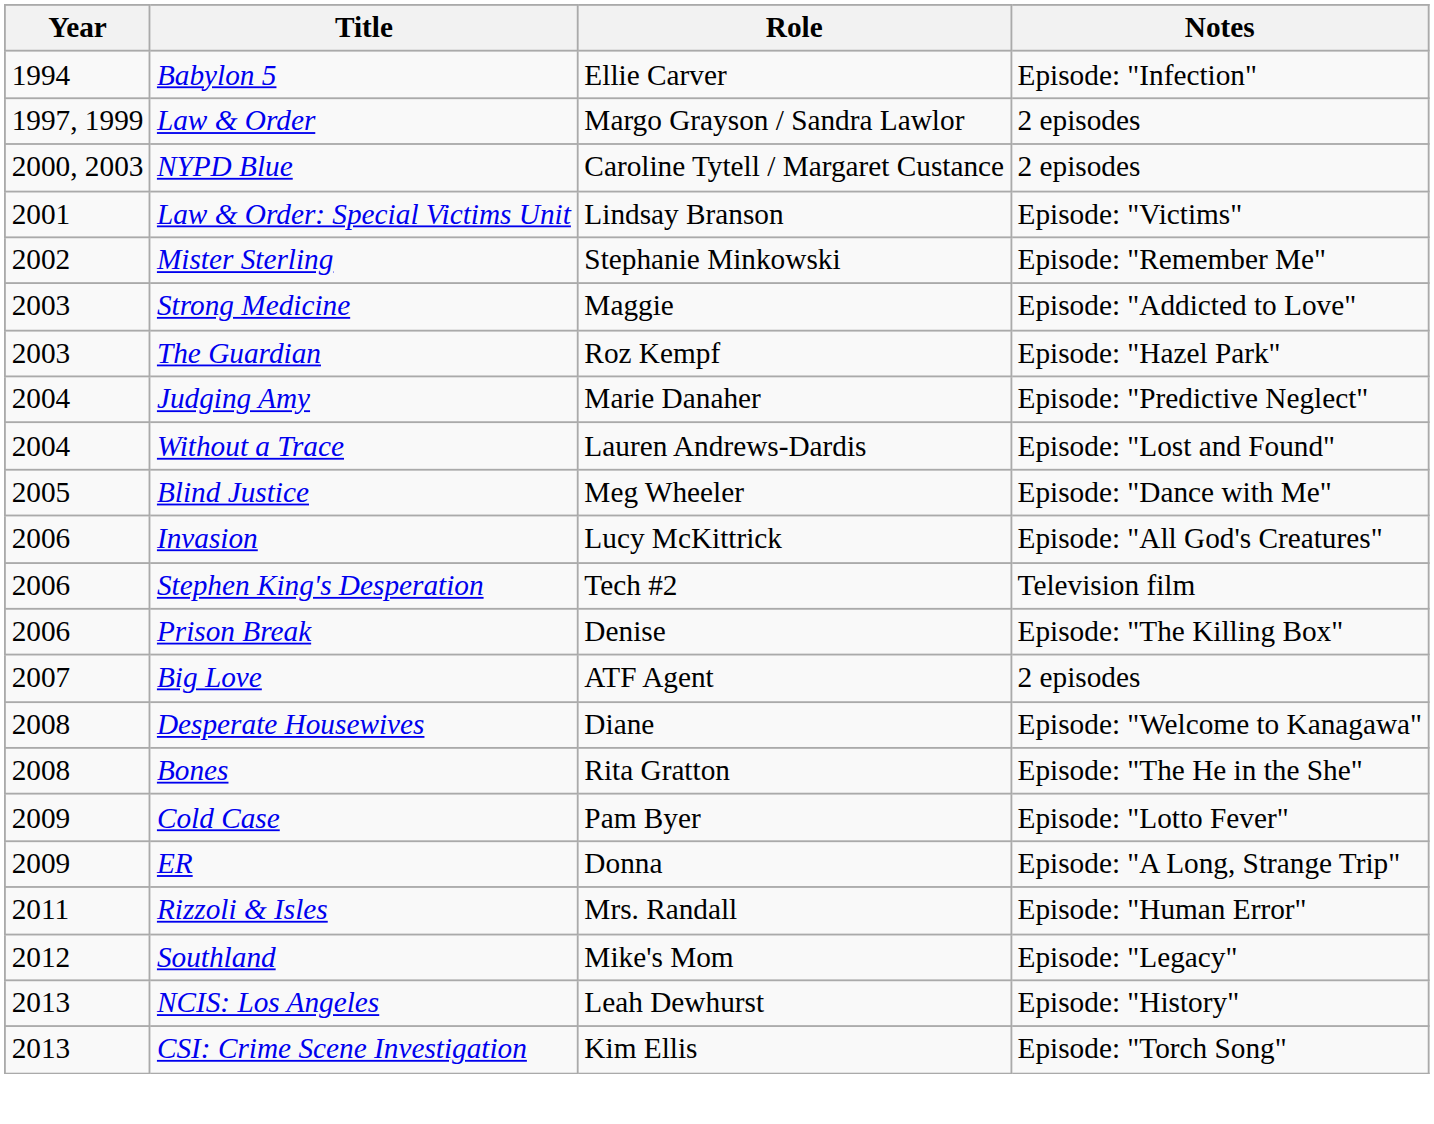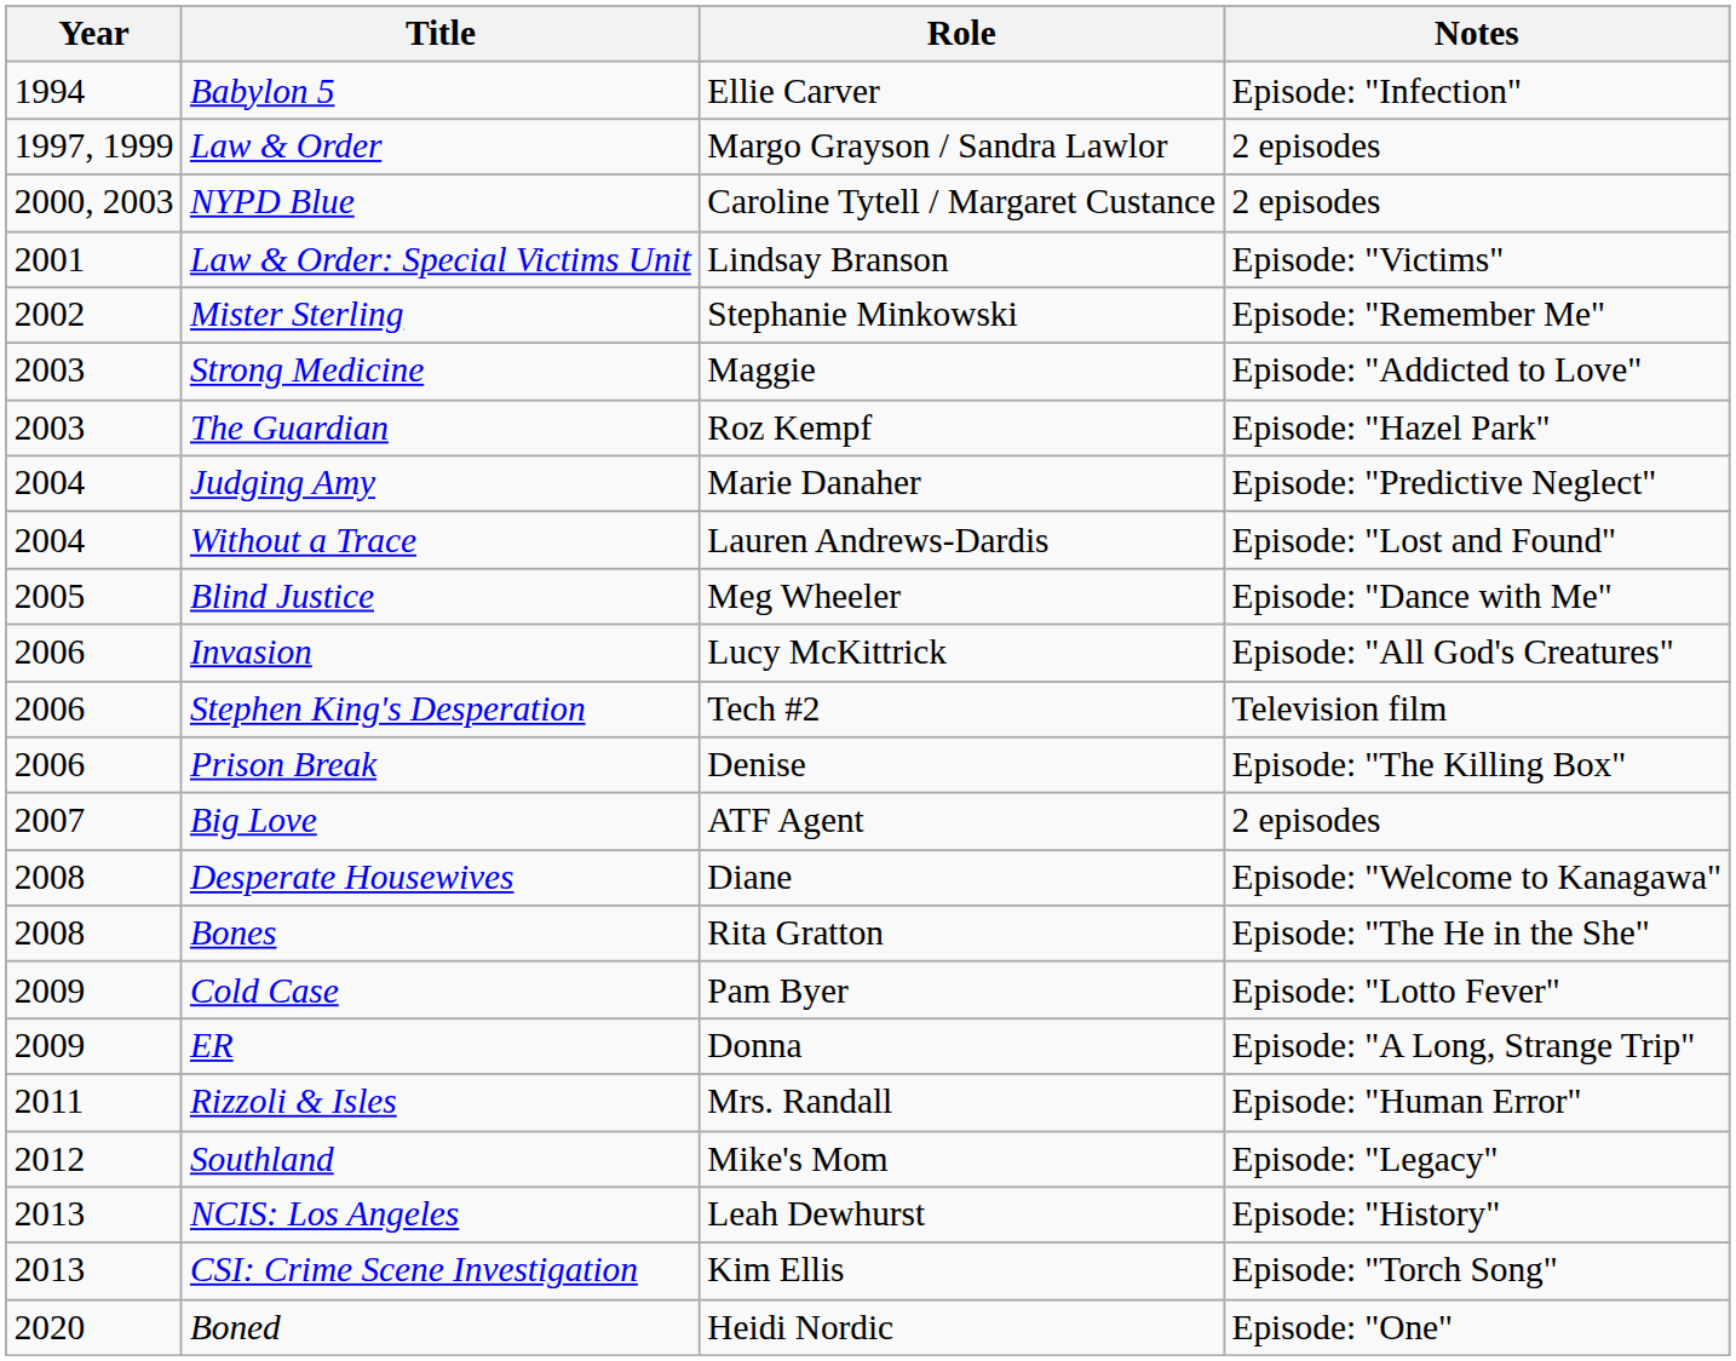+ row: 2020 | Boned | Heidi Nordic | Episode: "One"
